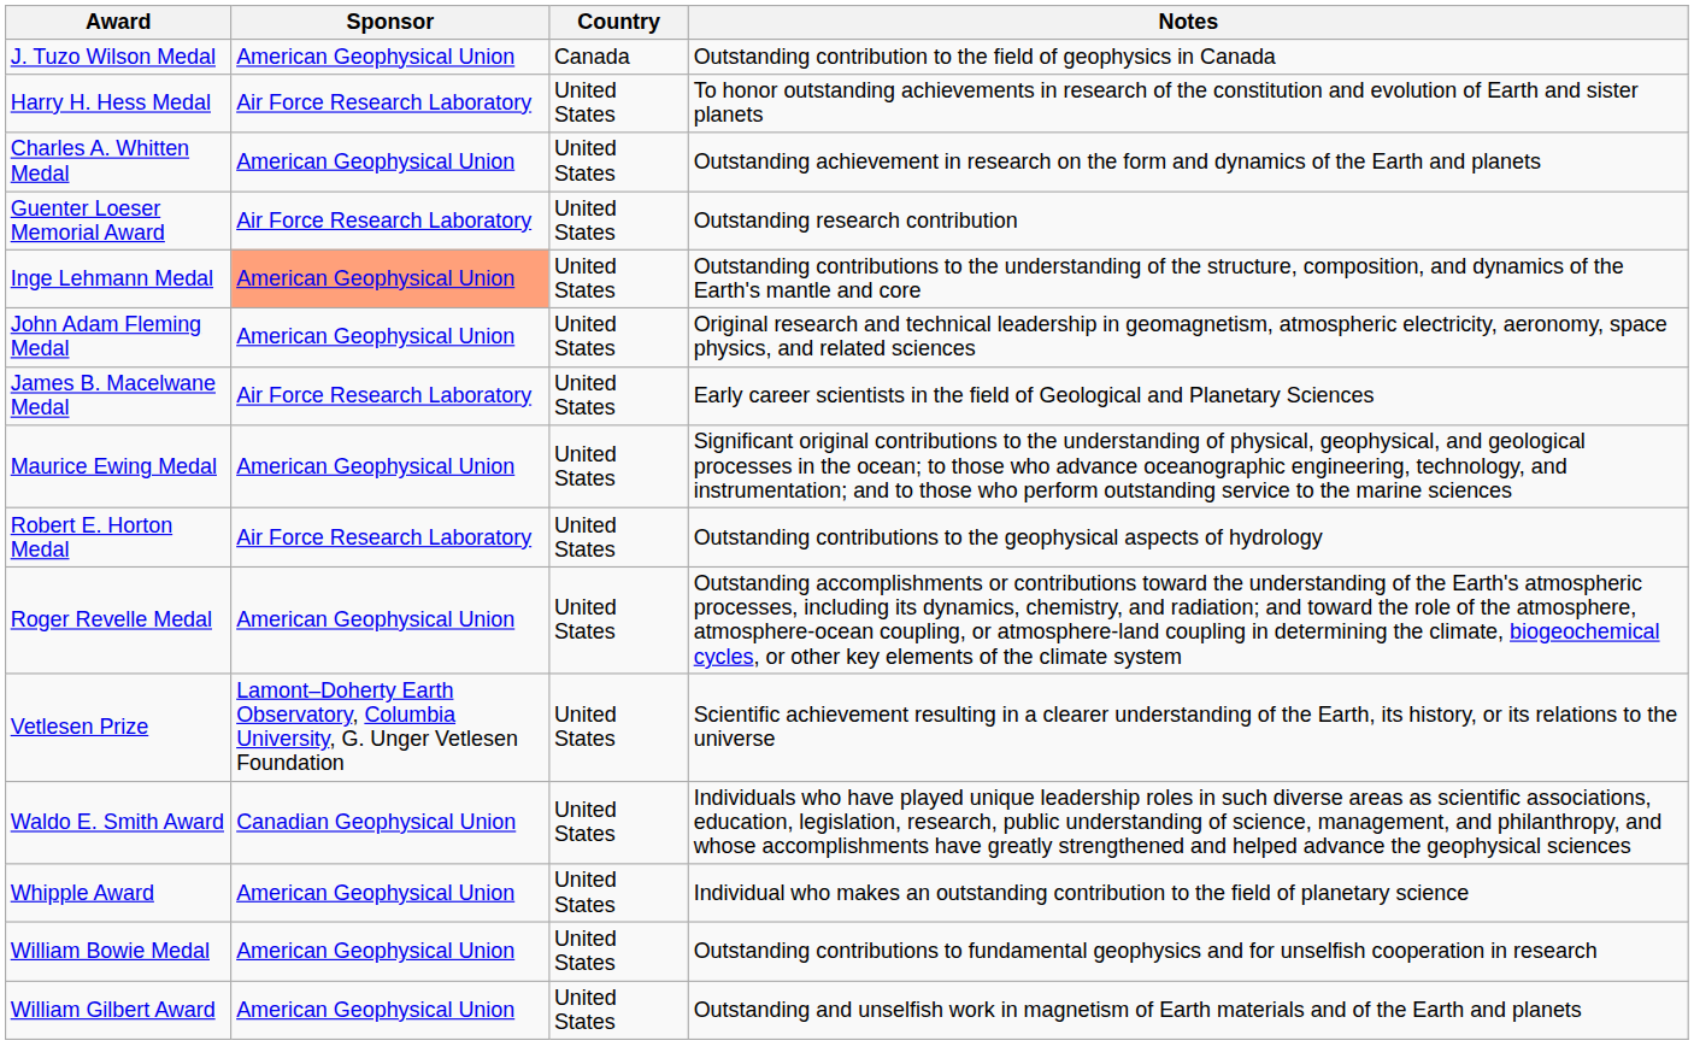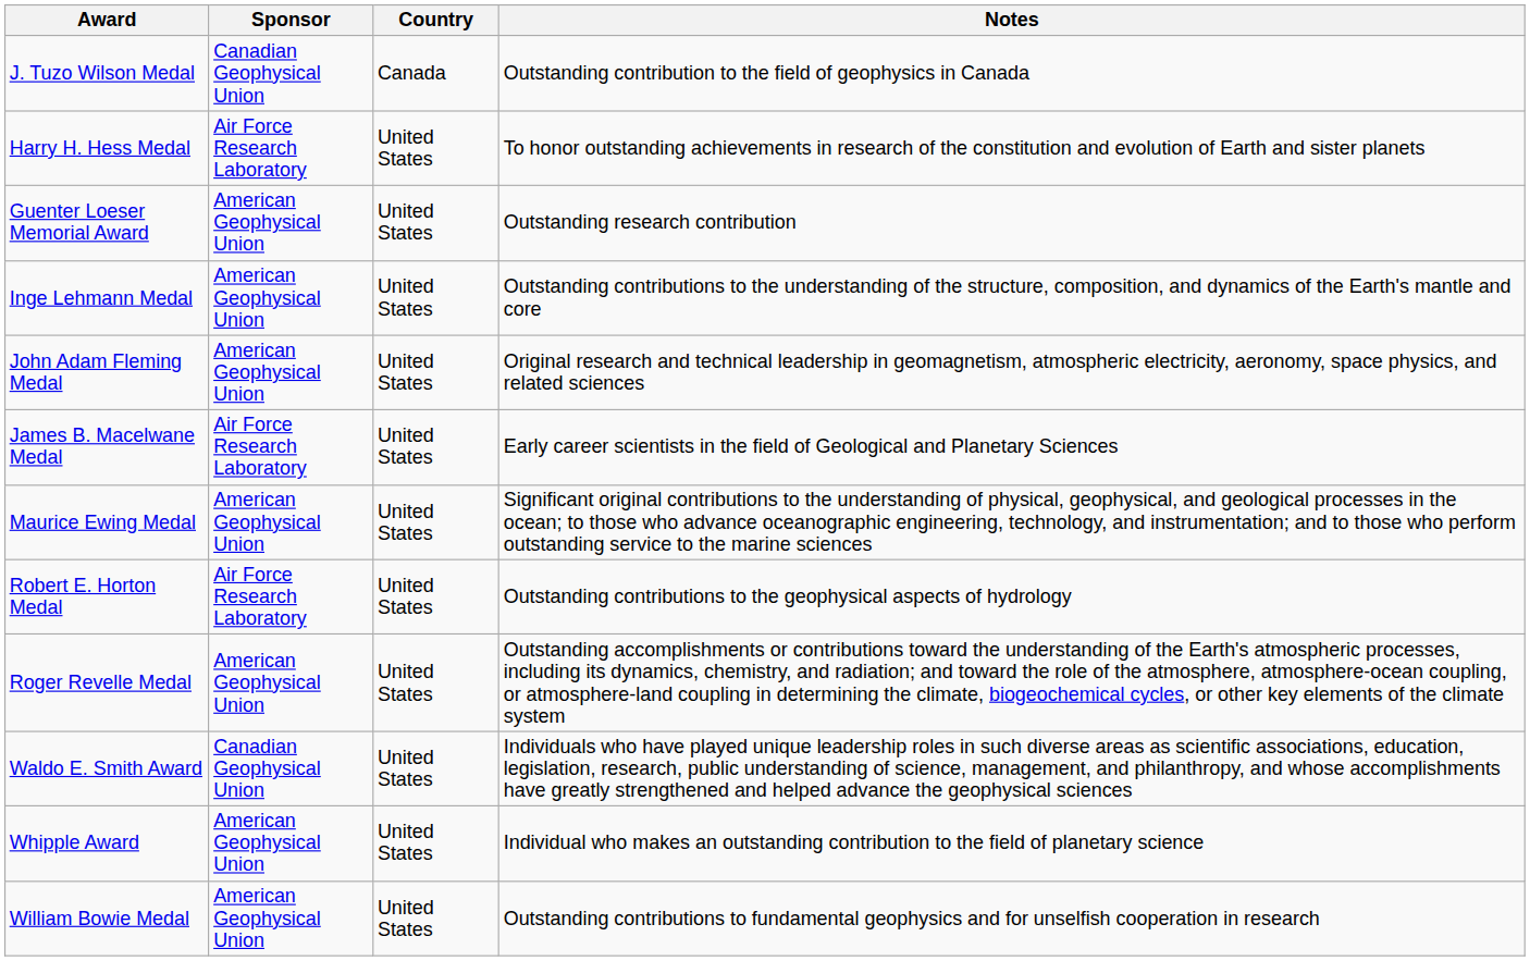J. Tuzo Wilson Medal | Sponsor: American Geophysical Union -> Canadian Geophysical Union
- row: Charles A. Whitten Medal | American Geophysical Union | United States | Outstanding achievement in research on the form and dynamics of the Earth and planets
Guenter Loeser Memorial Award | Sponsor: Air Force Research Laboratory -> American Geophysical Union
Inge Lehmann Medal | Sponsor: lightsalmon background -> no background
- row: Vetlesen Prize | Lamont–Doherty Earth Observatory, Columbia University, G. Unger Vetlesen Foundation | United States | Scientific achievement resulting in a clearer understanding of the Earth, its history, or its relations to the universe
- row: William Gilbert Award | American Geophysical Union | United States | Outstanding and unselfish work in magnetism of Earth materials and of the Earth and planets
